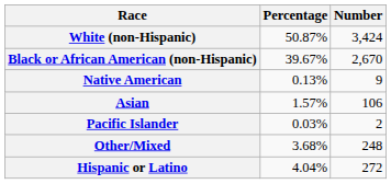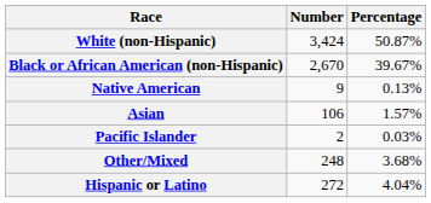columns swapped: Number <-> Percentage
